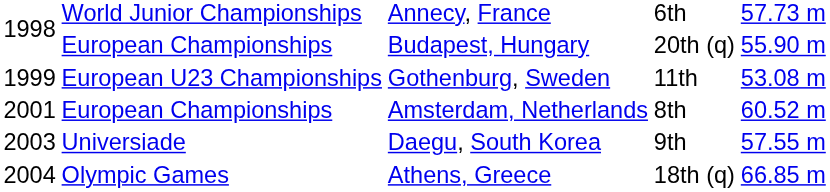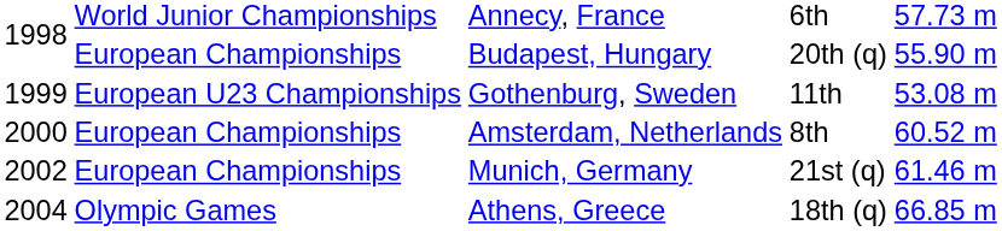Amsterdam, Netherlands | column 1: 2001 -> 2000
+ row: 2002 | European Championships | Munich, Germany | 21st (q) | 61.46 m
- row: 2003 | Universiade | Daegu, South Korea | 9th | 57.55 m
